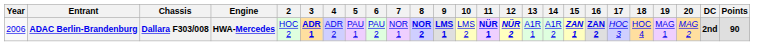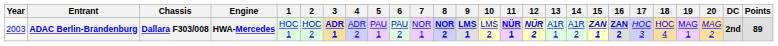+ column: 1 | HOC 1
ADAC Berlin-Brandenburg | Year: 2006 -> 2003
ADAC Berlin-Brandenburg | Points: 90 -> 89
